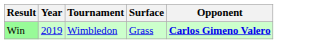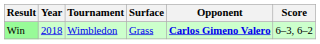+ column: Score | 6–3, 6–2
Win | Year: 2019 -> 2018
